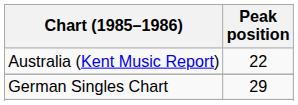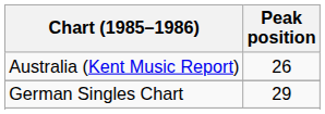Australia (Kent Music Report) | Peak position: 22 -> 26
